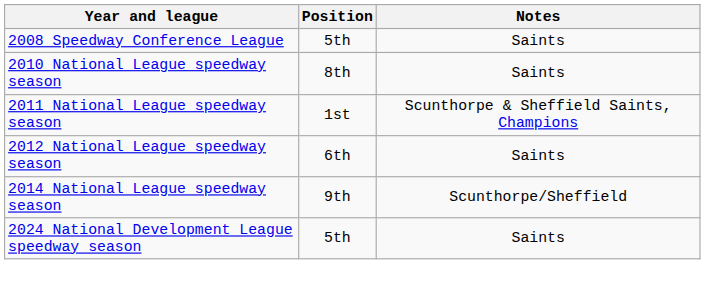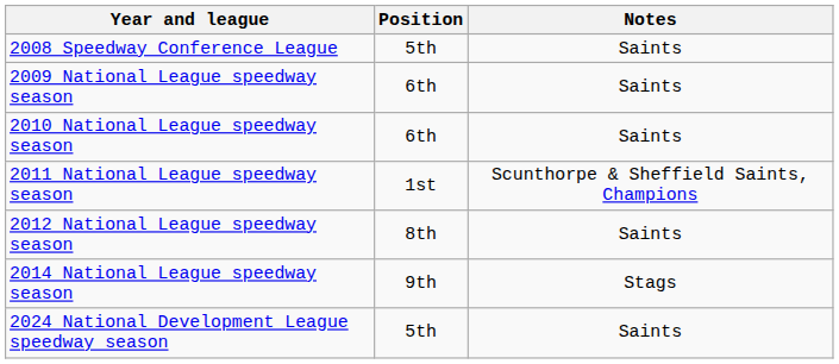+ row: 2009 National League speedway season | 6th | Saints
2010 National League speedway season | Position: 8th -> 6th
2012 National League speedway season | Position: 6th -> 8th
2014 National League speedway season | Notes: Scunthorpe/Sheffield -> Stags
